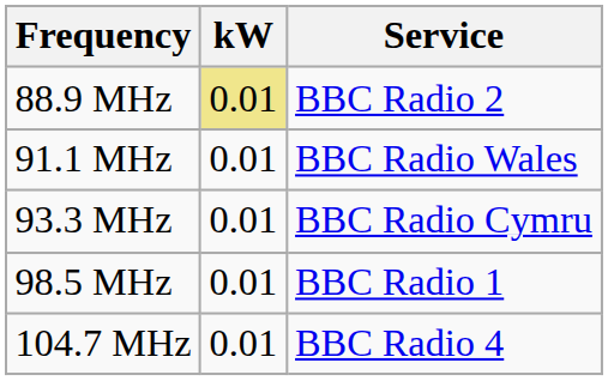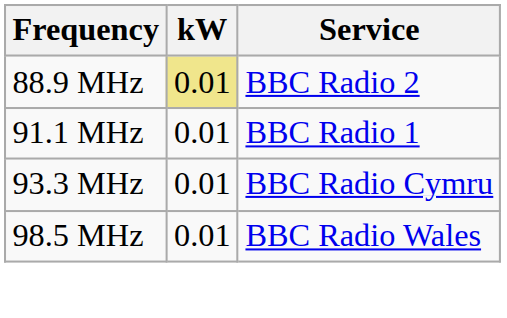91.1 MHz | Service: BBC Radio Wales -> BBC Radio 1
98.5 MHz | Service: BBC Radio 1 -> BBC Radio Wales
- row: 104.7 MHz | 0.01 | BBC Radio 4
